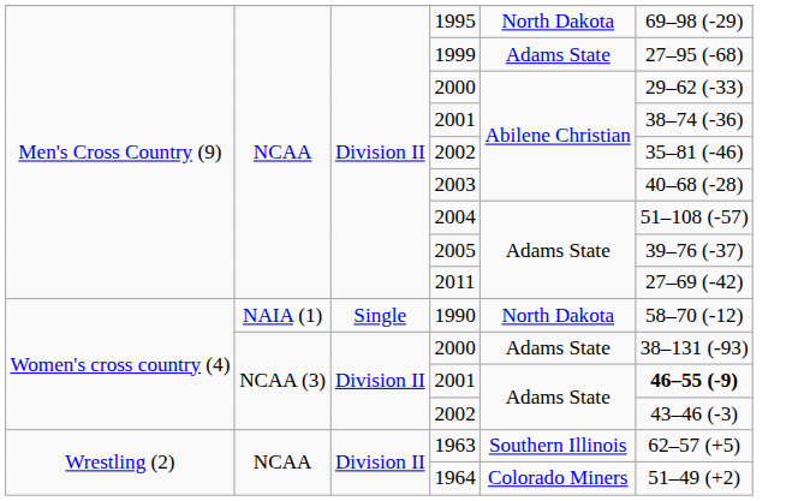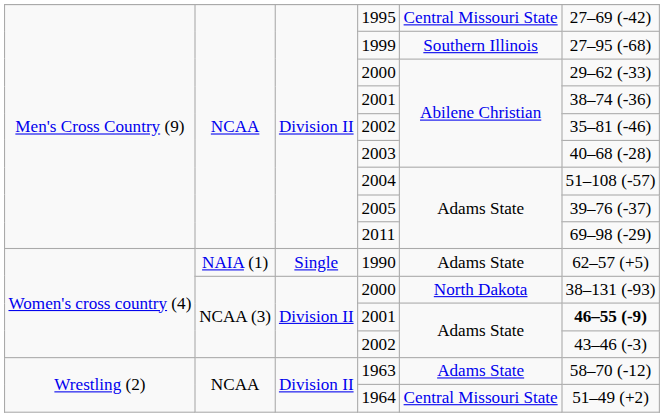1995 | column 5: North Dakota -> Central Missouri State
1995 | column 6: 69–98 (-29) -> 27–69 (-42)
1999 | column 5: Adams State -> Southern Illinois
2011 | column 6: 27–69 (-42) -> 69–98 (-29)
1990 | column 5: North Dakota -> Adams State
1990 | column 6: 58–70 (-12) -> 62–57 (+5)
Women's cross country (4) / 2000 | column 5: Adams State -> North Dakota
1963 | column 5: Southern Illinois -> Adams State
1963 | column 6: 62–57 (+5) -> 58–70 (-12)
1964 | column 5: Colorado Miners -> Central Missouri State
